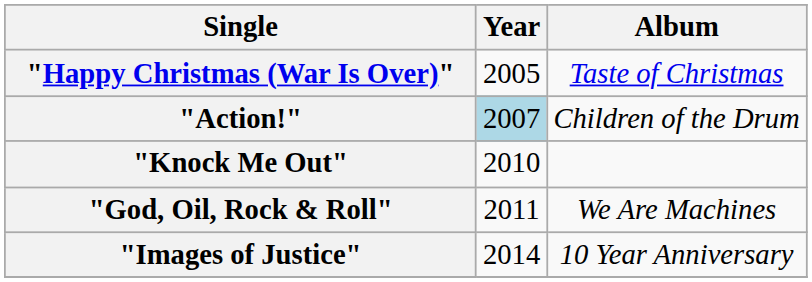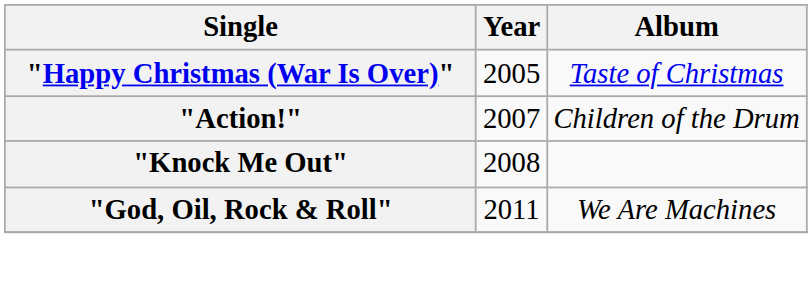"Action!" | Year: lightblue background -> no background
"Knock Me Out" | Year: 2010 -> 2008
- row: "Images of Justice" | 2014 | 10 Year Anniversary
